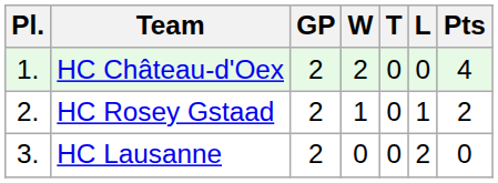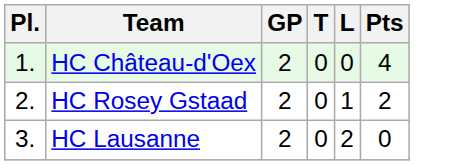- column: W | 2 | 1 | 0
